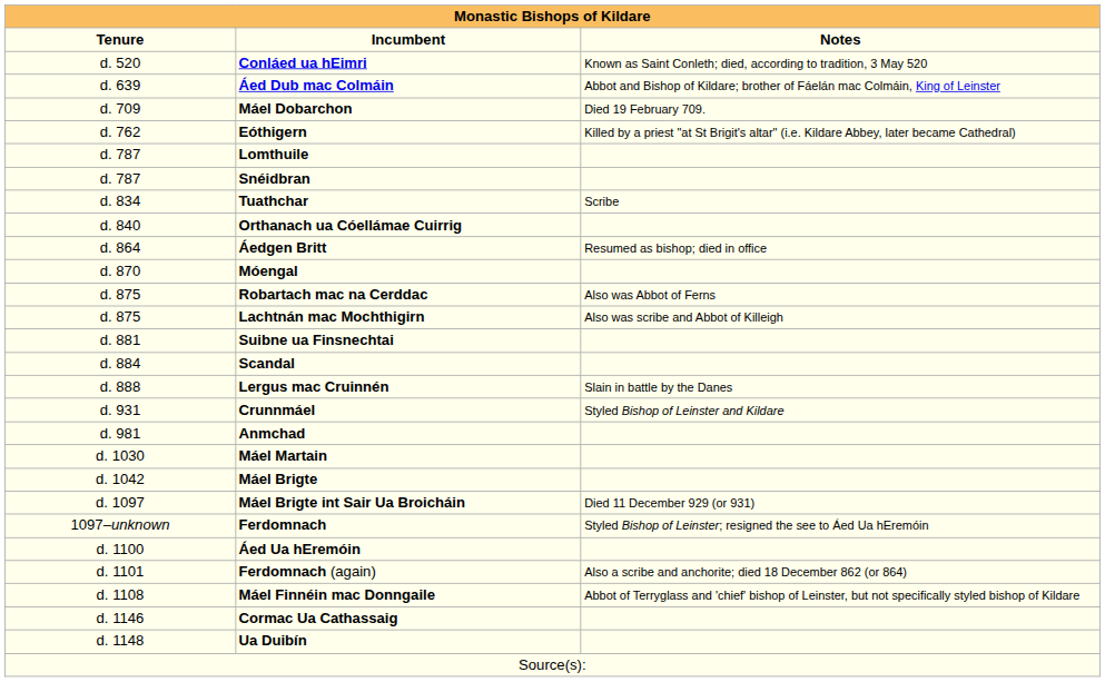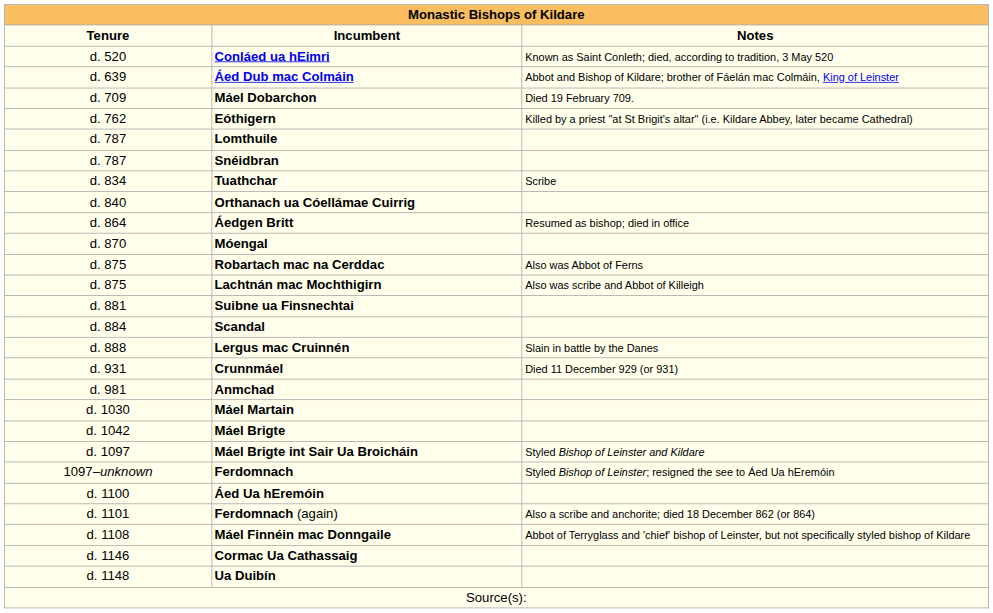Crunnmáel | Notes: Styled Bishop of Leinster and Kildare -> Died 11 December 929 (or 931)
Máel Brigte int Sair Ua Broicháin | Notes: Died 11 December 929 (or 931) -> Styled Bishop of Leinster and Kildare
